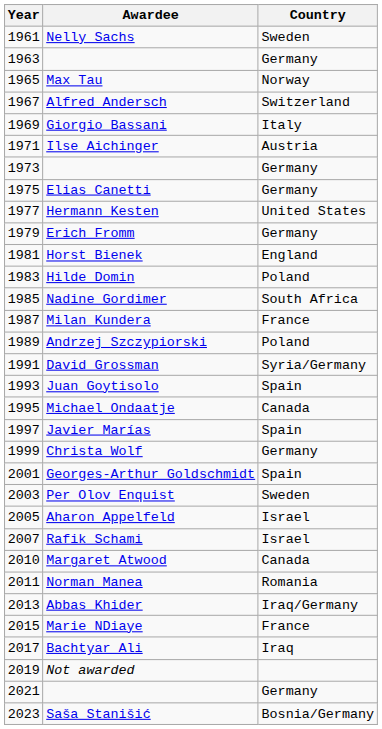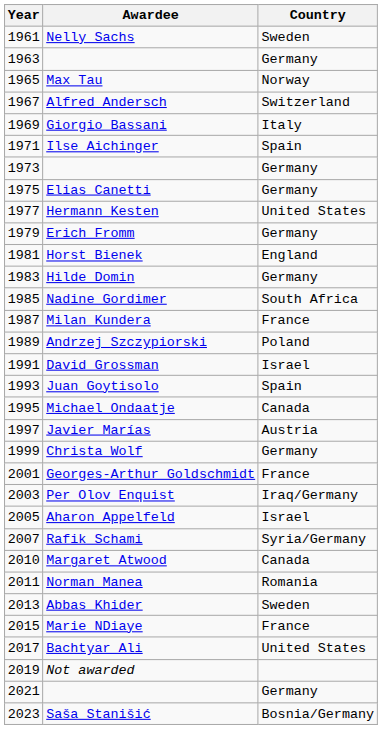Ilse Aichinger | Country: Austria -> Spain
Hilde Domin | Country: Poland -> Germany
David Grossman | Country: Syria/Germany -> Israel
Javier Marías | Country: Spain -> Austria
Georges-Arthur Goldschmidt | Country: Spain -> France
Per Olov Enquist | Country: Sweden -> Iraq/Germany
Rafik Schami | Country: Israel -> Syria/Germany
Abbas Khider | Country: Iraq/Germany -> Sweden
Bachtyar Ali | Country: Iraq -> United States
